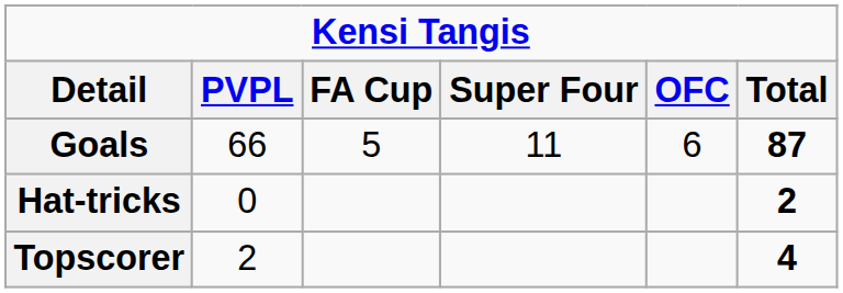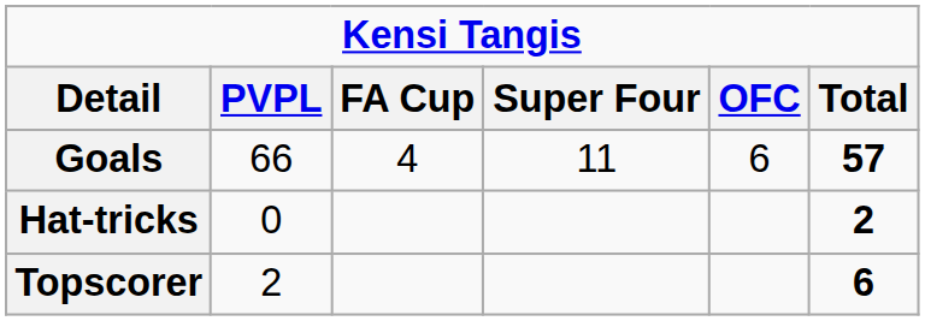Goals | FA Cup: 5 -> 4
Goals | Total: 87 -> 57
Topscorer | Total: 4 -> 6
